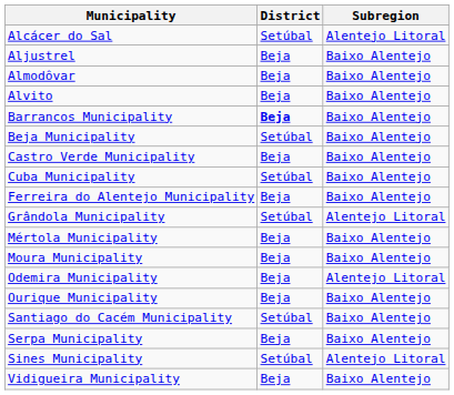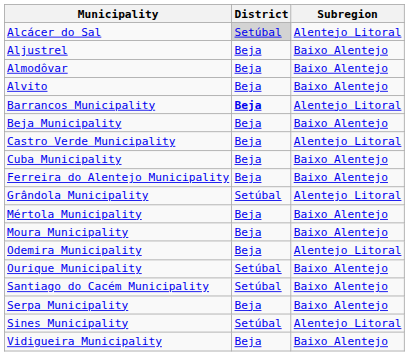Alcácer do Sal | District: no background -> lightgrey background
Barrancos Municipality | Subregion: Baixo Alentejo -> Alentejo Litoral
Beja Municipality | District: Setúbal -> Beja
Castro Verde Municipality | Subregion: Baixo Alentejo -> Alentejo Litoral
Cuba Municipality | District: Setúbal -> Beja
Ourique Municipality | District: Beja -> Setúbal
